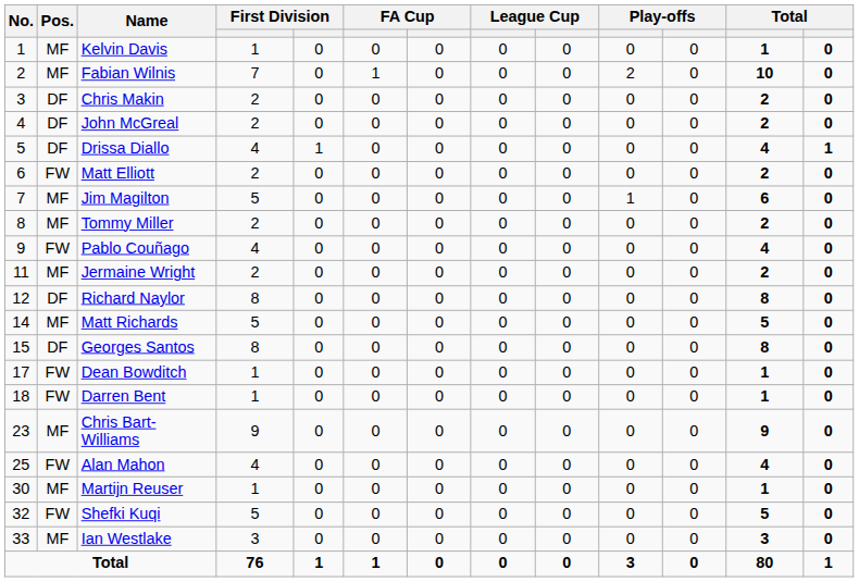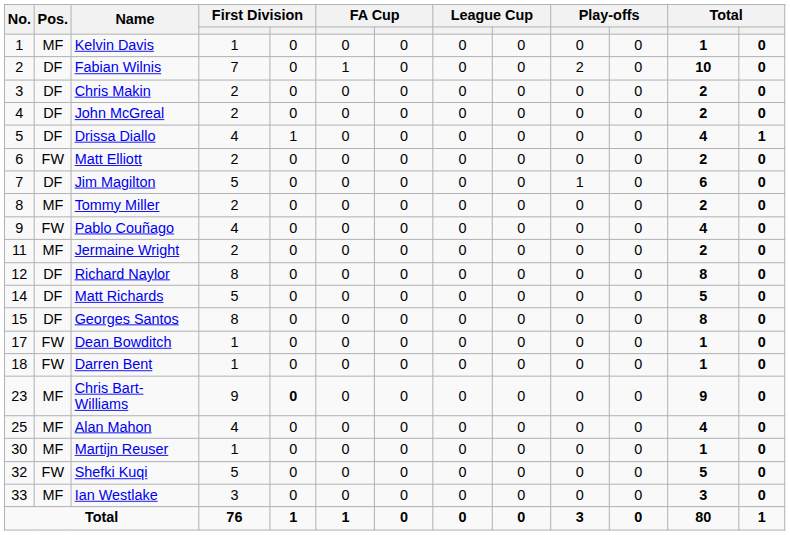Fabian Wilnis | Pos.: MF -> DF
Jim Magilton | Pos.: MF -> DF
Matt Richards | Pos.: MF -> DF
Chris Bart-Williams | column 5: normal -> bold
Alan Mahon | Pos.: FW -> MF
